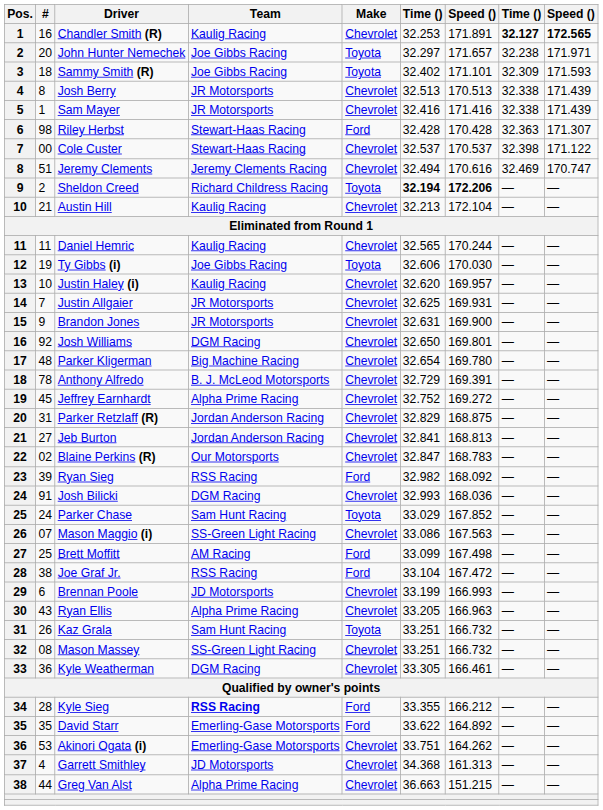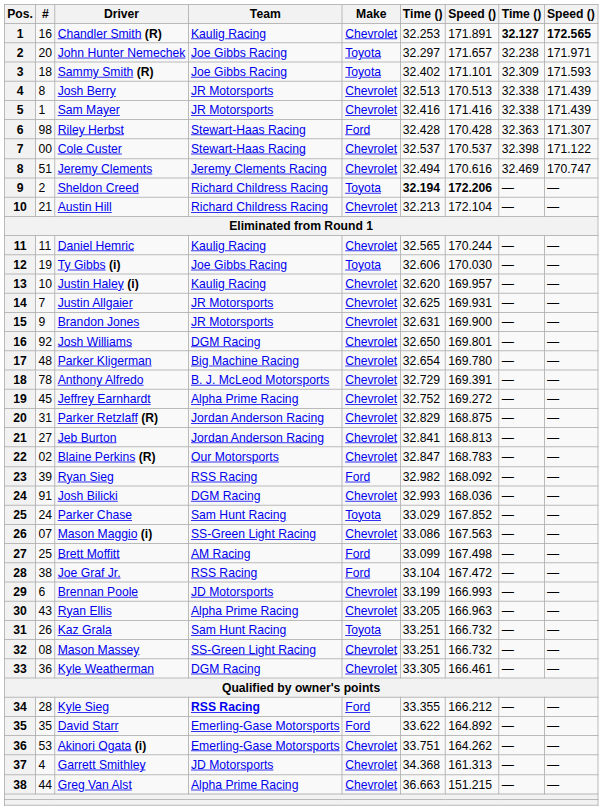Austin Hill | Team: Kaulig Racing -> Richard Childress Racing
